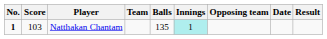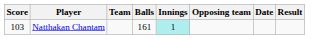- column: No. | 1
Natthakan Chantam | Balls: 135 -> 161
